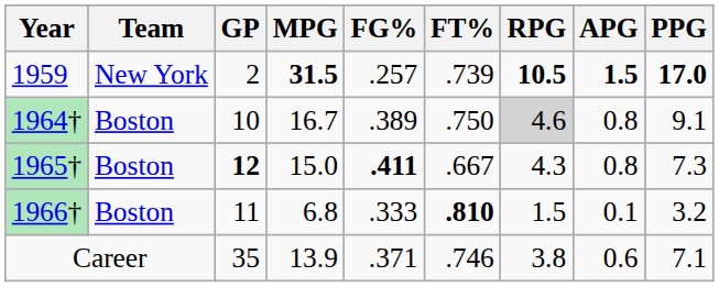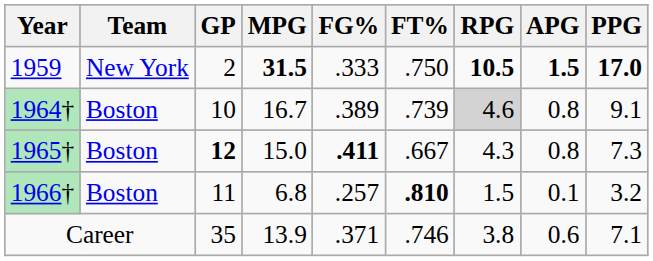1959 | FG%: .257 -> .333
1959 | FT%: .739 -> .750
1964† | FT%: .750 -> .739
1966† | FG%: .333 -> .257
